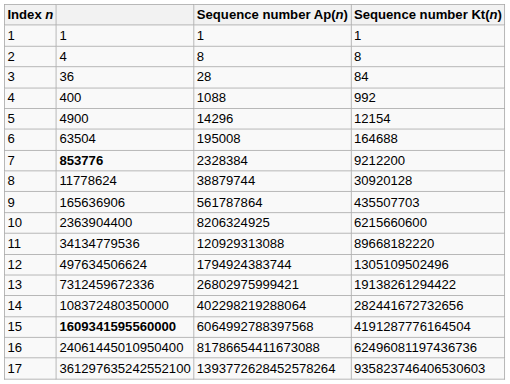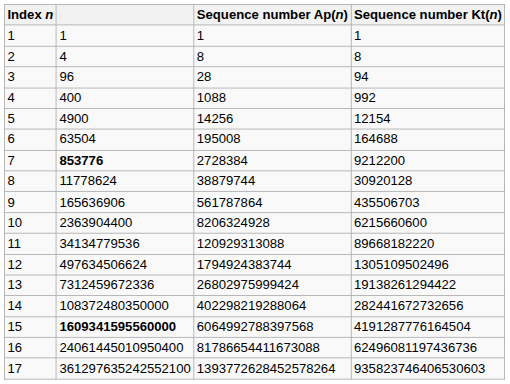3 | column 2: 36 -> 96
3 | Sequence number Kt(n): 84 -> 94
5 | Sequence number Ap(n): 14296 -> 14256
7 | Sequence number Ap(n): 2328384 -> 2728384
9 | Sequence number Kt(n): 435507703 -> 435506703
10 | Sequence number Ap(n): 8206324925 -> 8206324928
13 | Sequence number Ap(n): 26802975999421 -> 26802975999424
